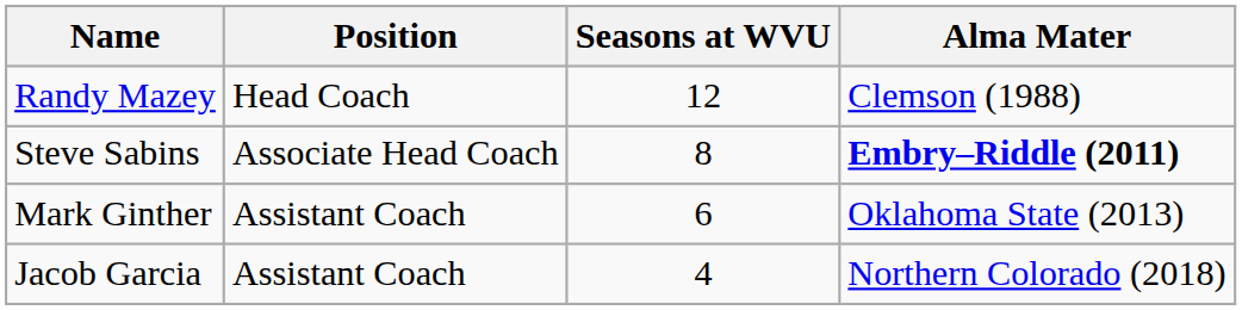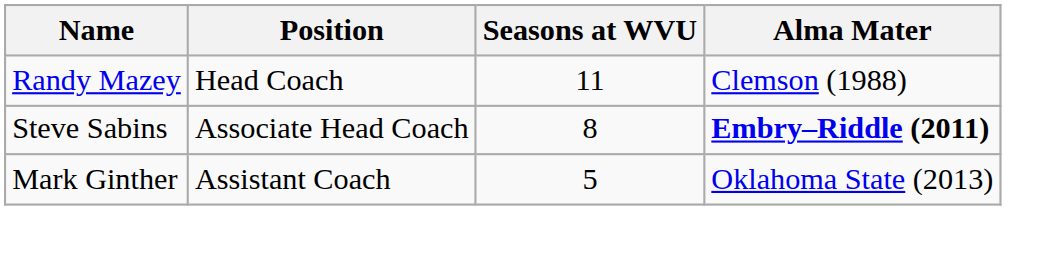Randy Mazey | Seasons at WVU: 12 -> 11
Mark Ginther | Seasons at WVU: 6 -> 5
- row: Jacob Garcia | Assistant Coach | 4 | Northern Colorado (2018)
